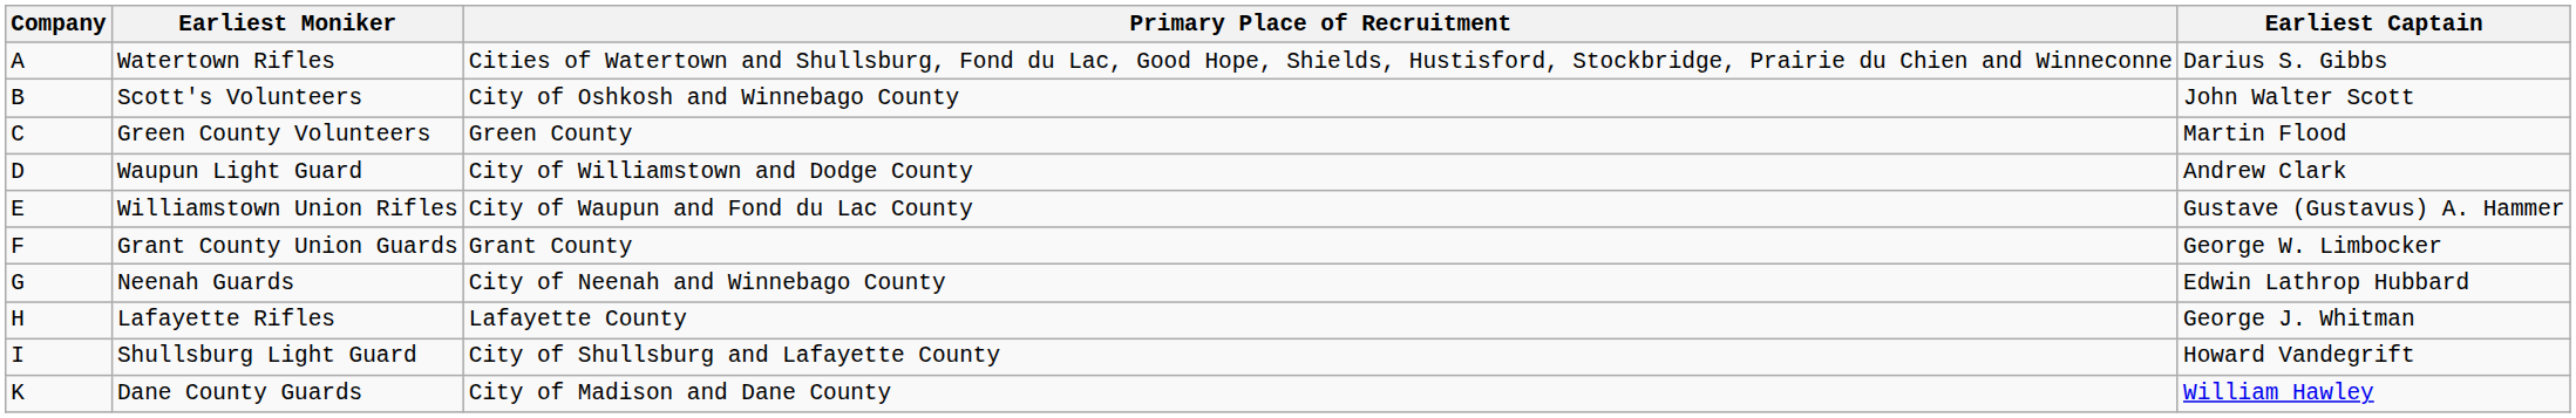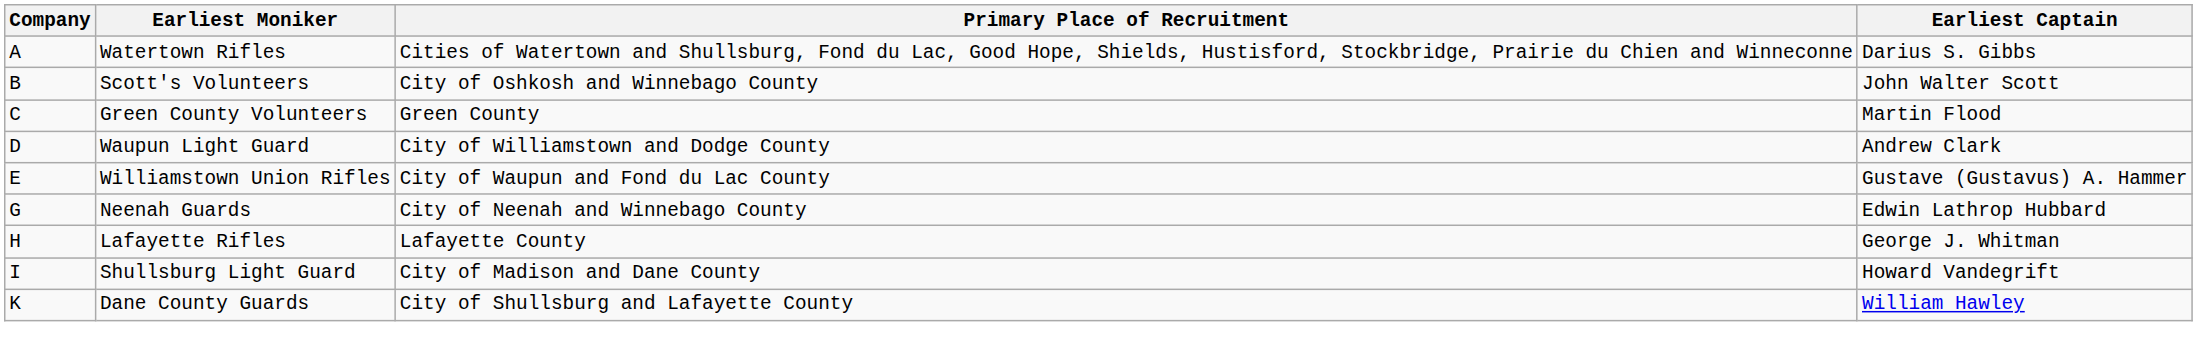- row: F | Grant County Union Guards | Grant County | George W. Limbocker
Shullsburg Light Guard | Primary Place of Recruitment: City of Shullsburg and Lafayette County -> City of Madison and Dane County
Dane County Guards | Primary Place of Recruitment: City of Madison and Dane County -> City of Shullsburg and Lafayette County
